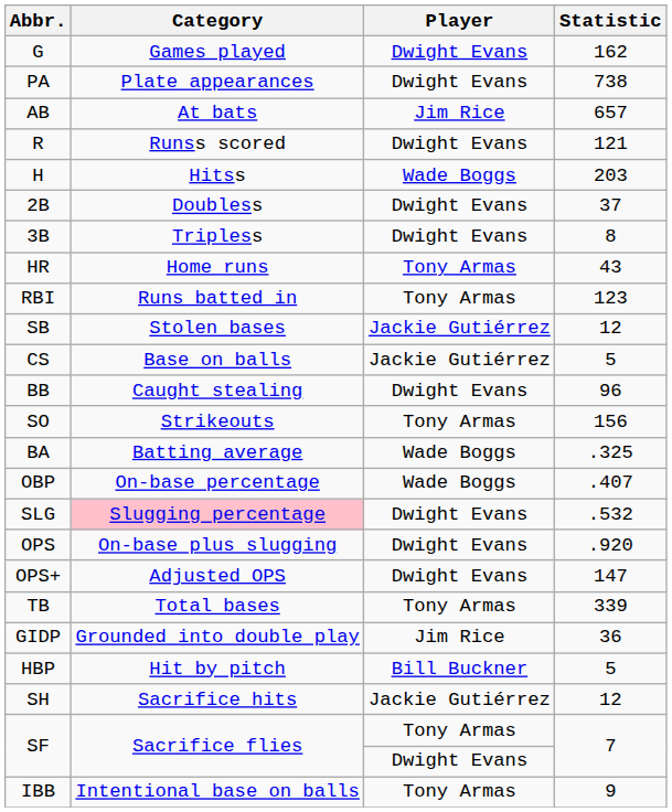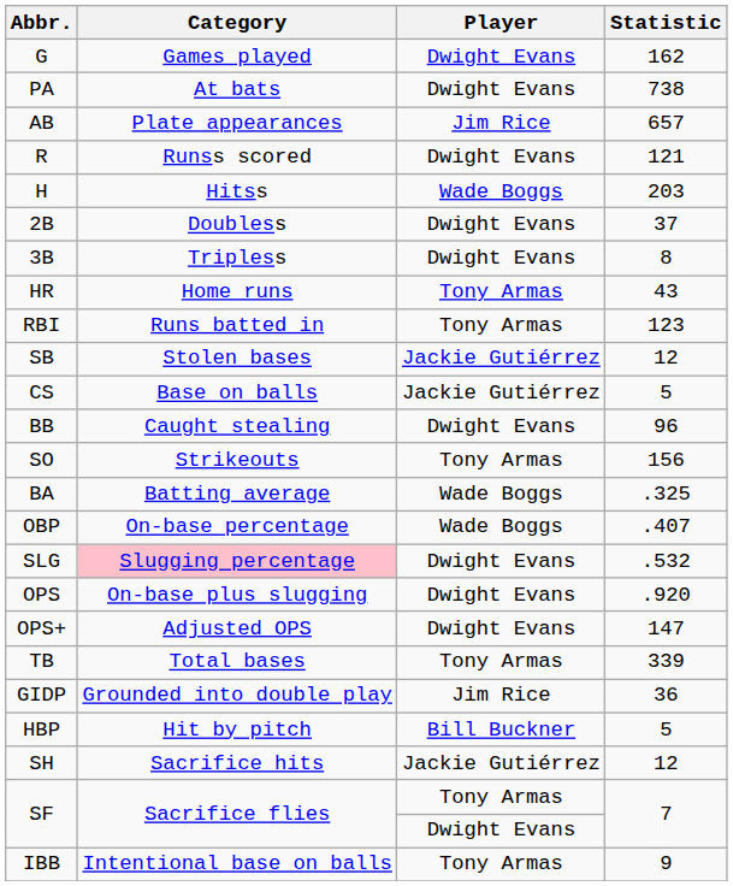PA | Category: Plate appearances -> At bats
AB | Category: At bats -> Plate appearances
